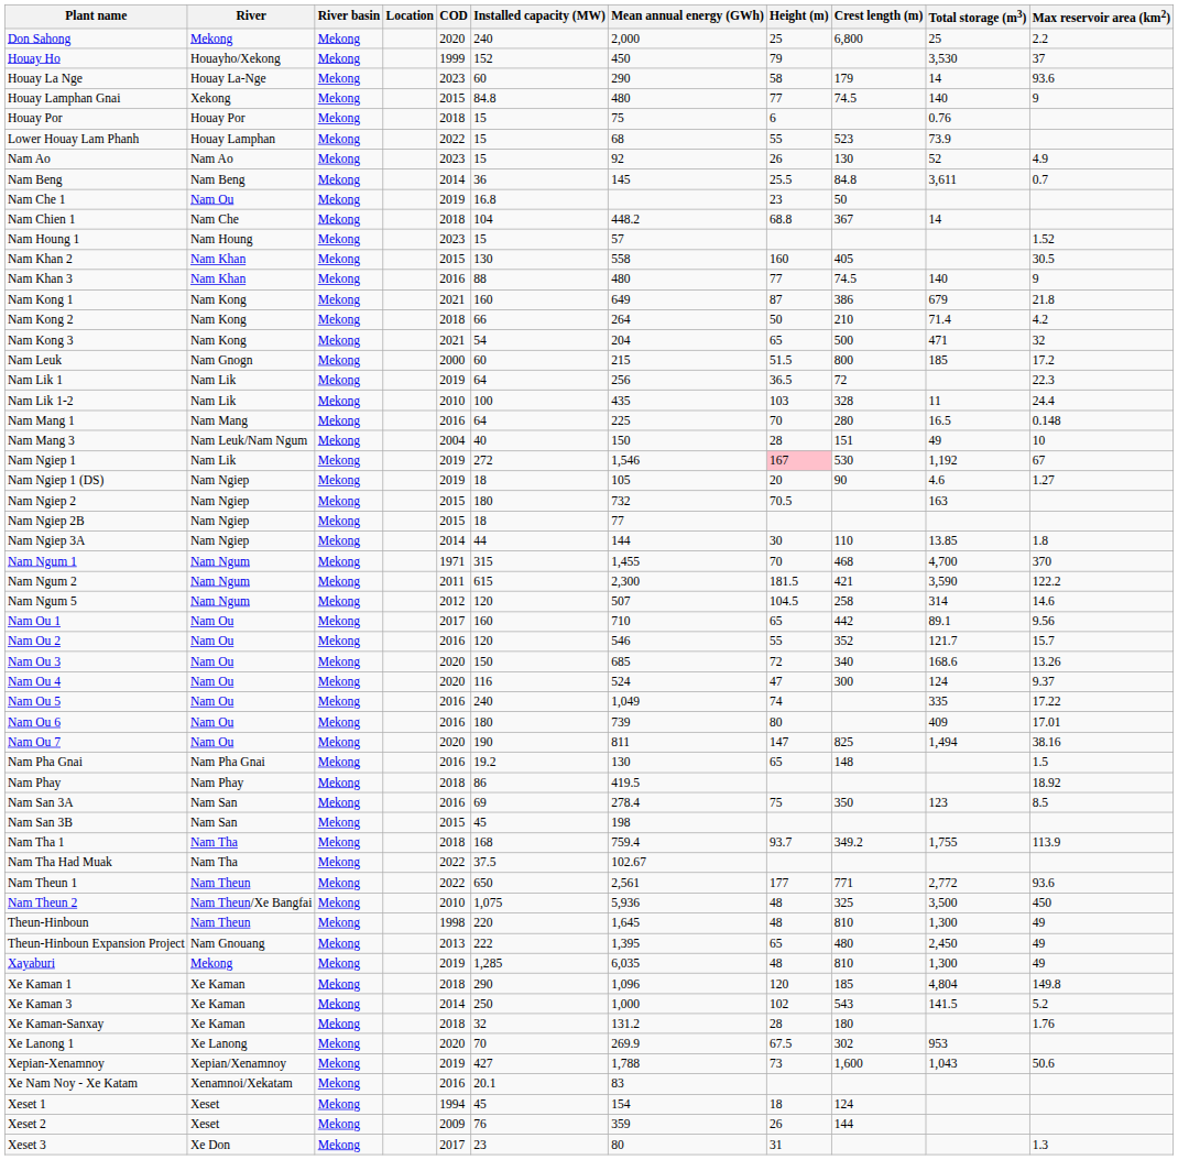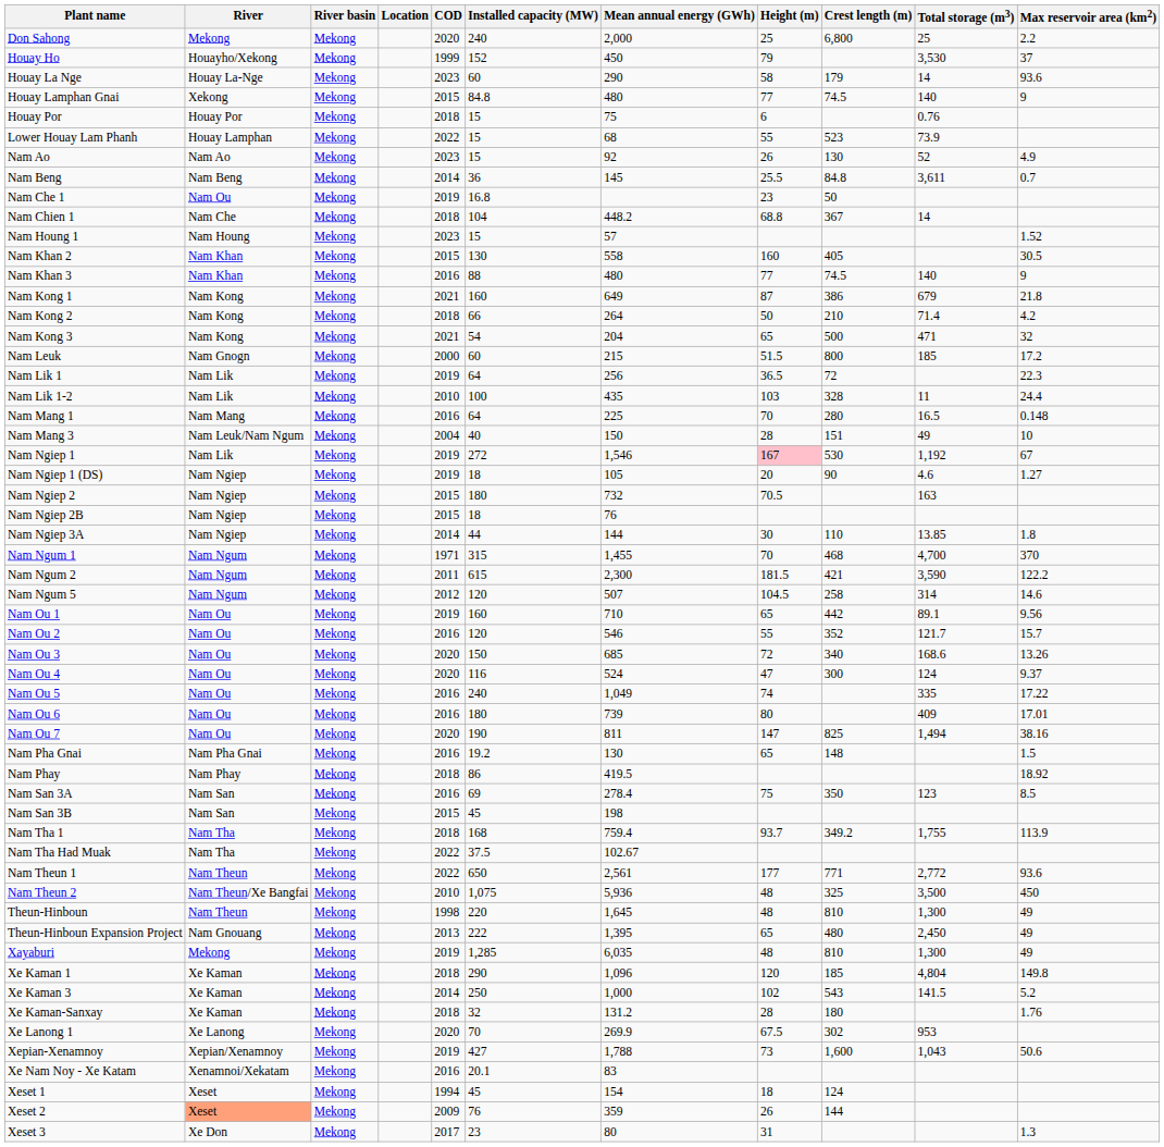Nam Ngiep 2B | Mean annual energy (GWh): 77 -> 76
Nam Ou 1 | COD: 2017 -> 2019
Xeset 2 | River: no background -> lightsalmon background
